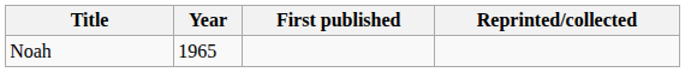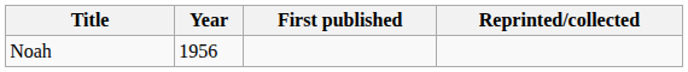Noah | Year: 1965 -> 1956
